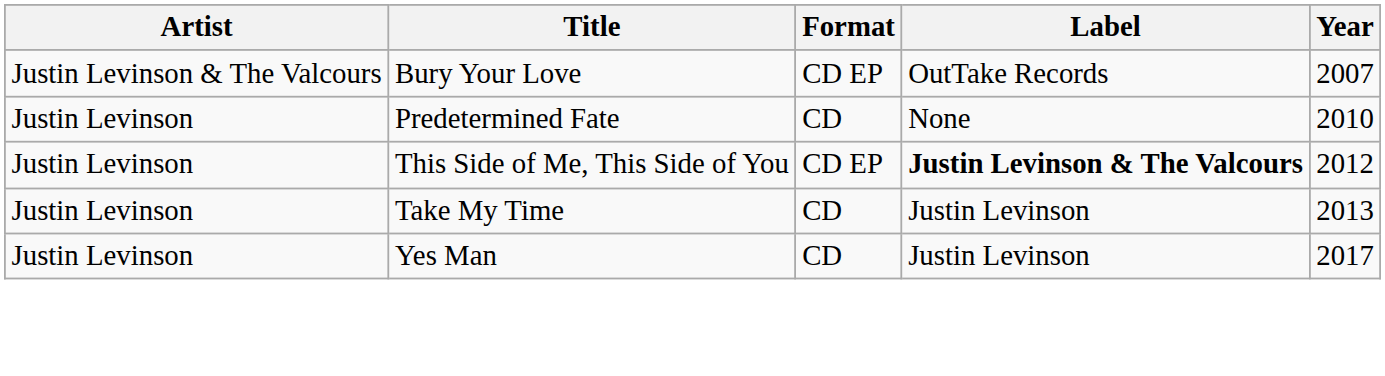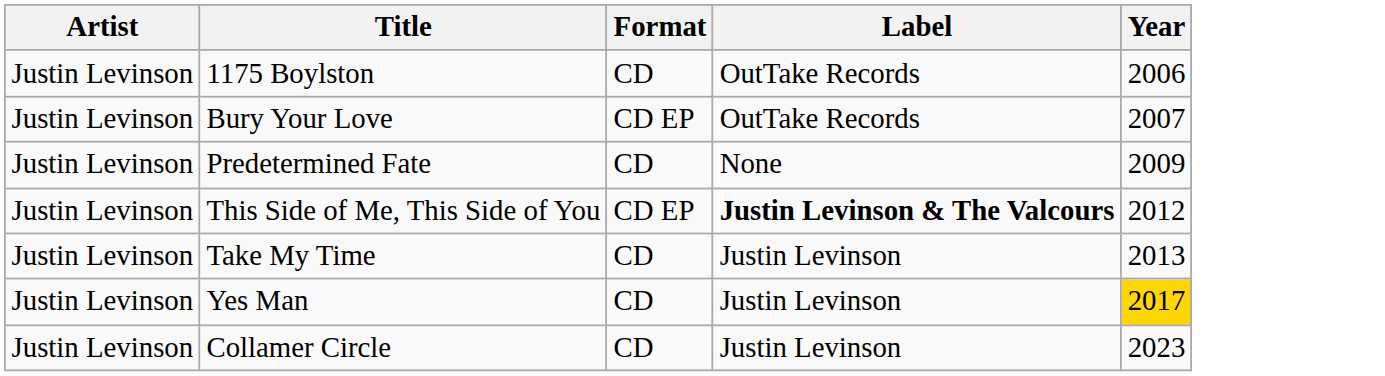+ row: Justin Levinson | 1175 Boylston | CD | OutTake Records | 2006
Bury Your Love | Artist: Justin Levinson & The Valcours -> Justin Levinson
Predetermined Fate | Year: 2010 -> 2009
Yes Man | Year: no background -> gold background
+ row: Justin Levinson | Collamer Circle | CD | Justin Levinson | 2023
